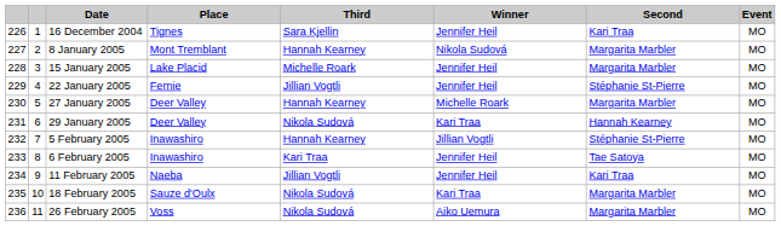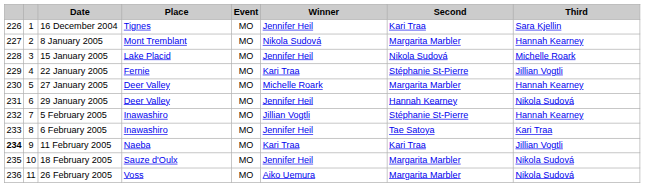columns swapped: Event <-> Third
15 January 2005 | Second: Margarita Marbler -> Nikola Sudová
22 January 2005 | Winner: Jennifer Heil -> Kari Traa
29 January 2005 | Winner: Kari Traa -> Jennifer Heil
11 February 2005 | column 1: normal -> bold
11 February 2005 | Winner: Jennifer Heil -> Kari Traa
18 February 2005 | Winner: Kari Traa -> Jennifer Heil
